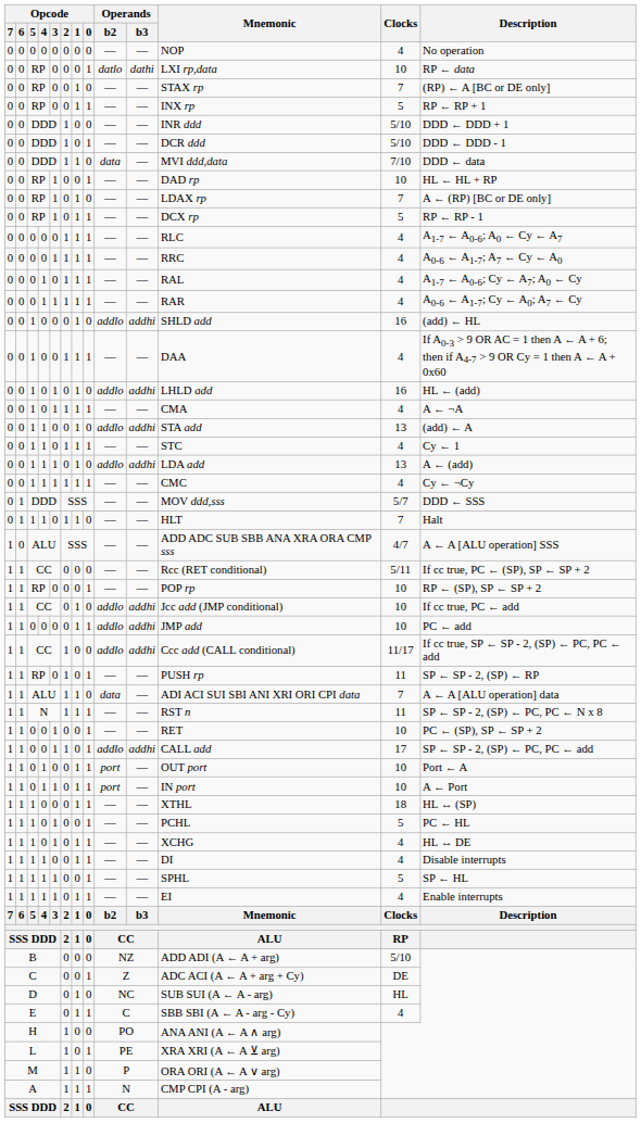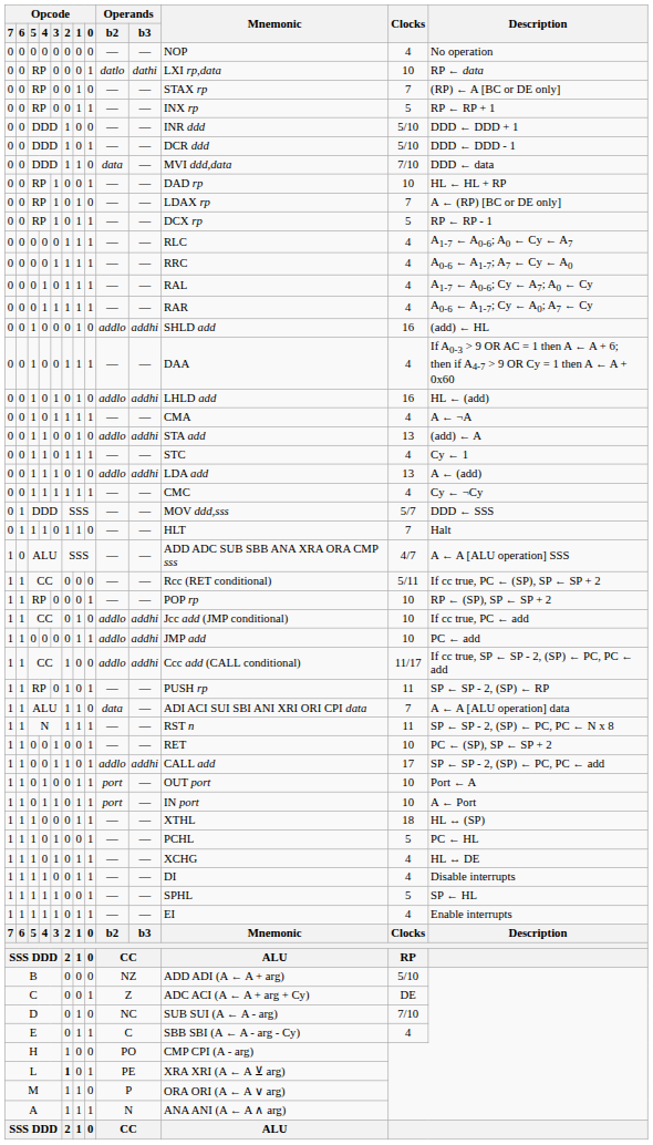D | Clocks: HL -> 7/10
H | Mnemonic: ANA ANI (A ← A ∧ arg) -> CMP CPI (A - arg)
L | Opcode / 2: normal -> bold
A | Mnemonic: CMP CPI (A - arg) -> ANA ANI (A ← A ∧ arg)
